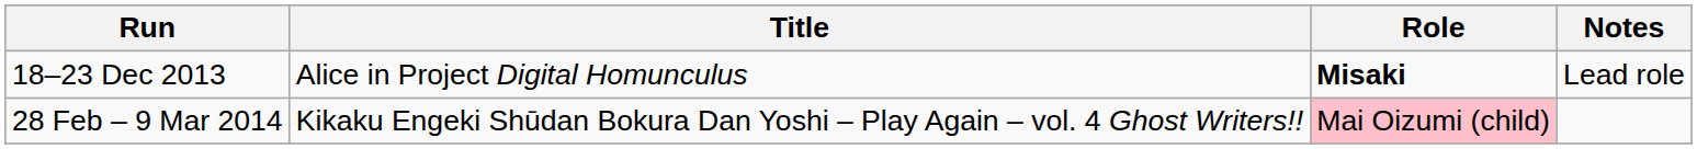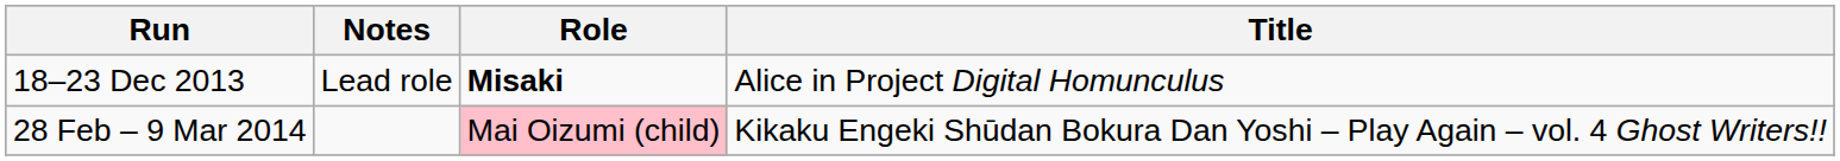columns swapped: Title <-> Notes
